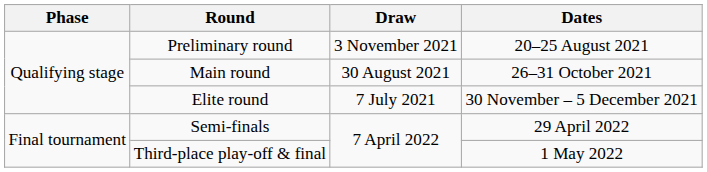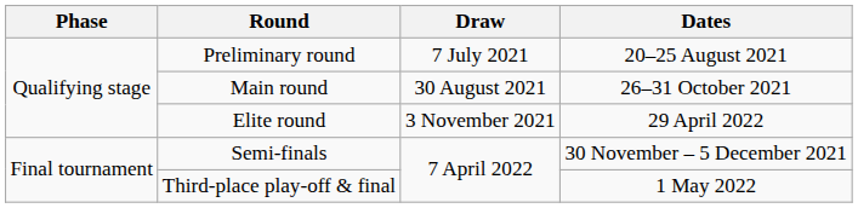Preliminary round | Draw: 3 November 2021 -> 7 July 2021
Elite round | Draw: 7 July 2021 -> 3 November 2021
Elite round | Dates: 30 November – 5 December 2021 -> 29 April 2022
Semi-finals | Dates: 29 April 2022 -> 30 November – 5 December 2021
